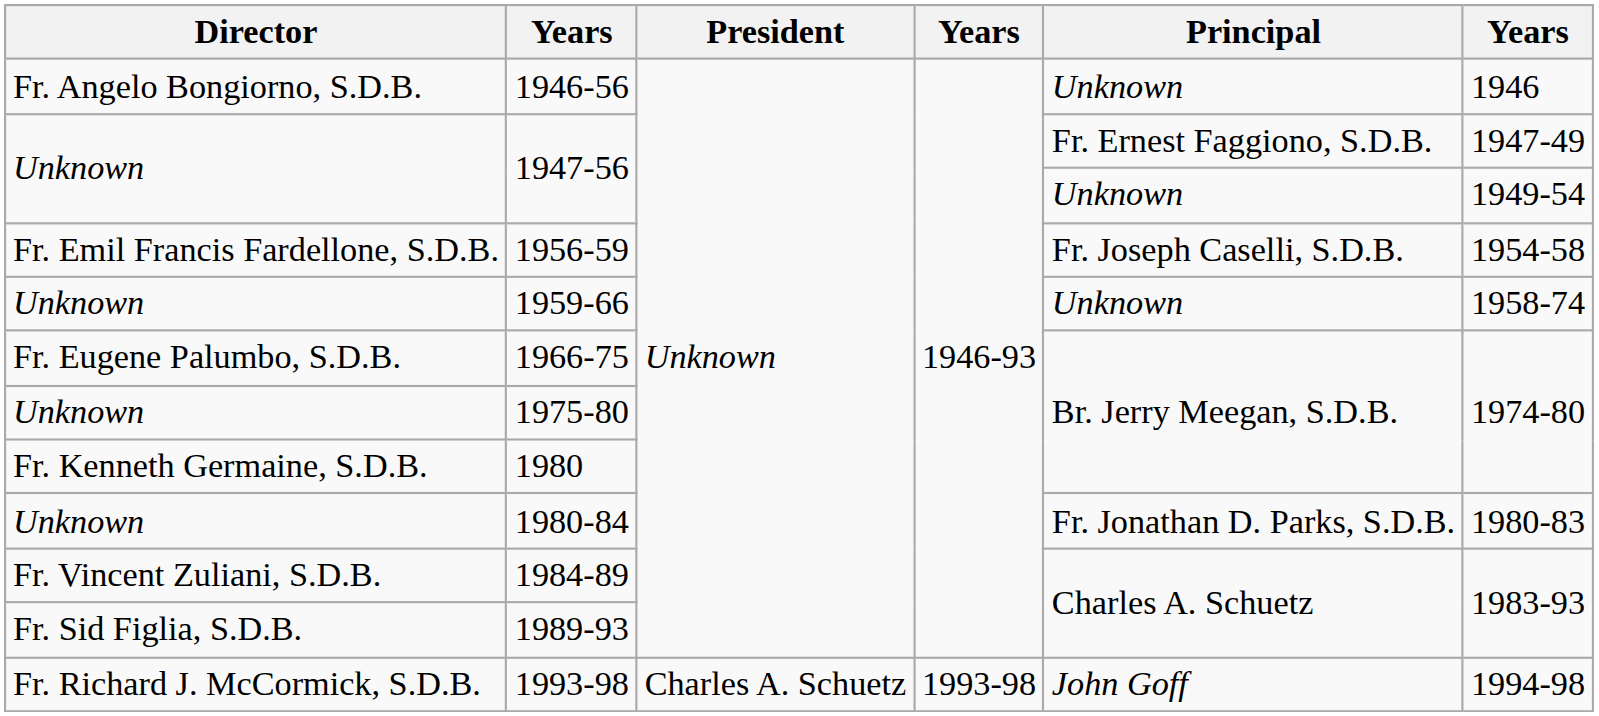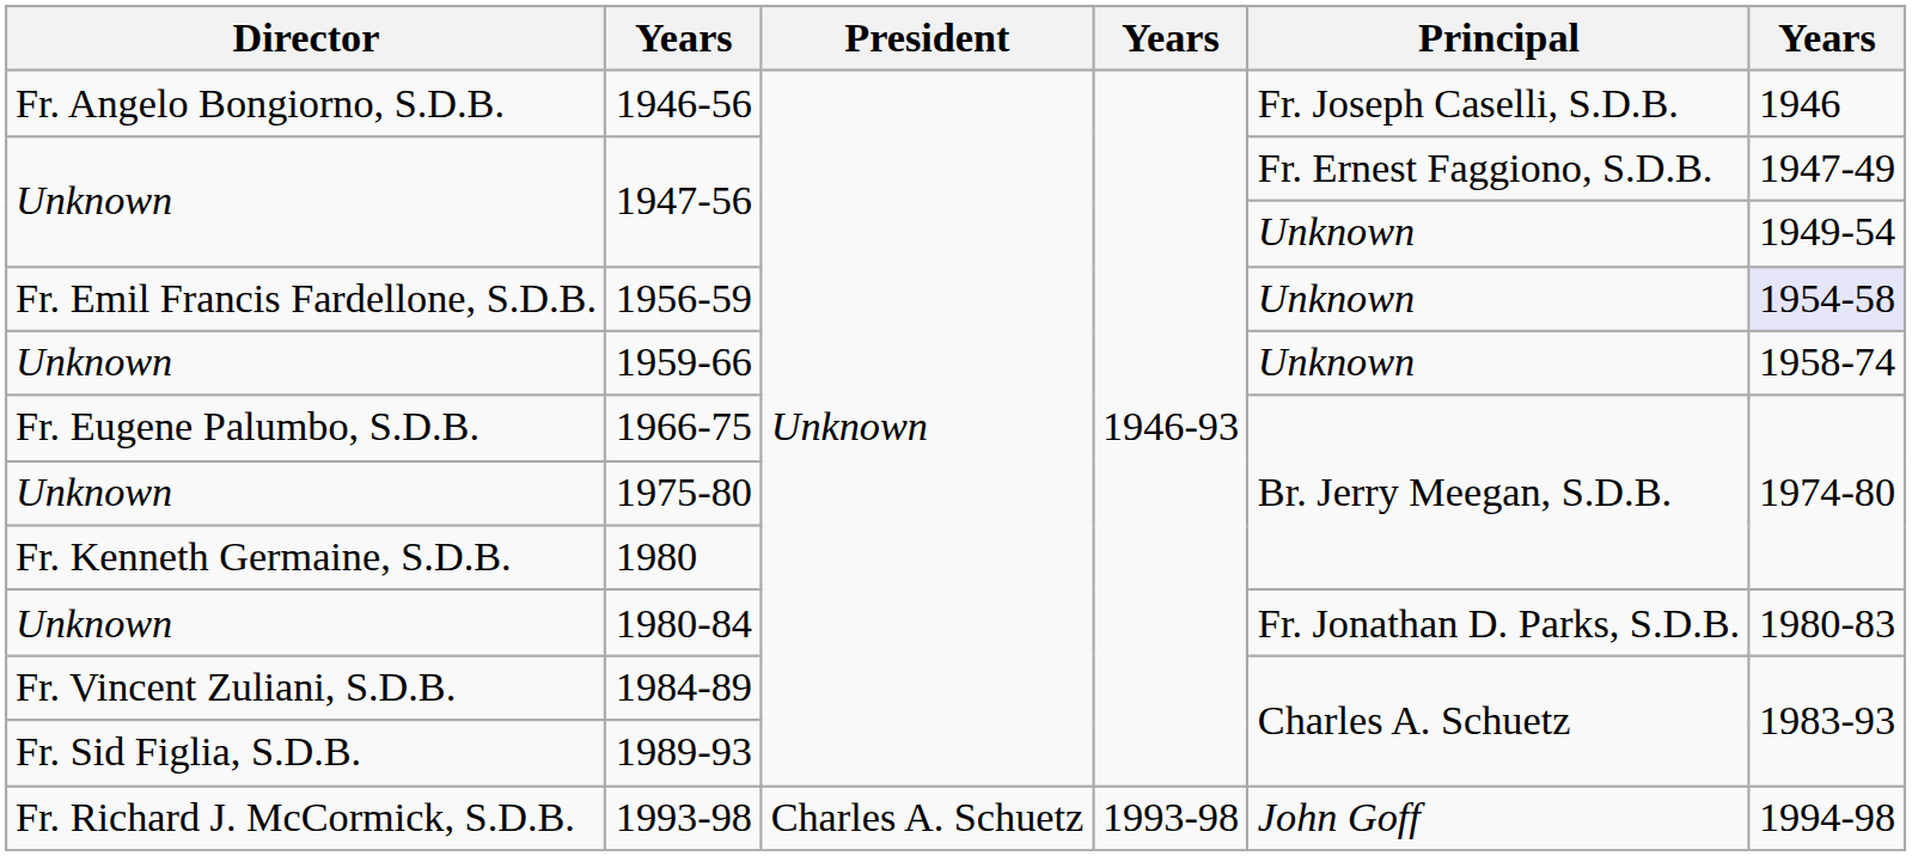1946-56 | Principal: Unknown -> Fr. Joseph Caselli, S.D.B.
1956-59 | Principal: Fr. Joseph Caselli, S.D.B. -> Unknown
1956-59 | column 6: no background -> lavender background
